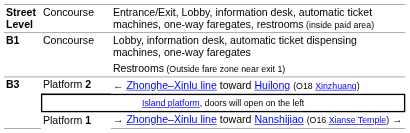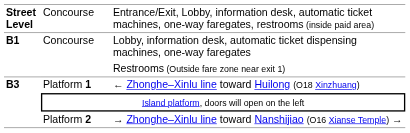← Zhonghe–Xinlu line toward Huilong (O18 Xinzhuang) | column 2: Platform 2 -> Platform 1
→ Zhonghe–Xinlu line toward Nanshijiao (O16 Xianse Temple) → | column 2: Platform 1 -> Platform 2
